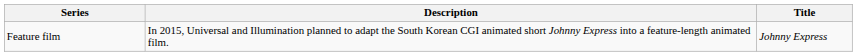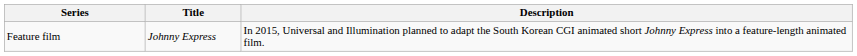columns swapped: Title <-> Description
